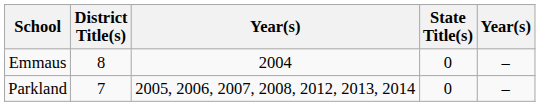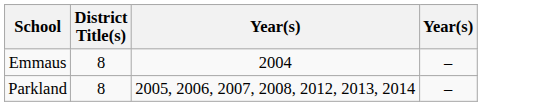- column: State Title(s) | 0 | 0
Parkland | District Title(s): 7 -> 8
